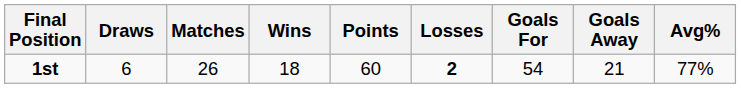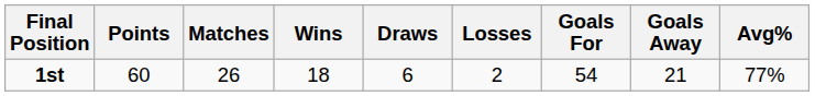columns swapped: Points <-> Draws
1st | Losses: bold -> normal
